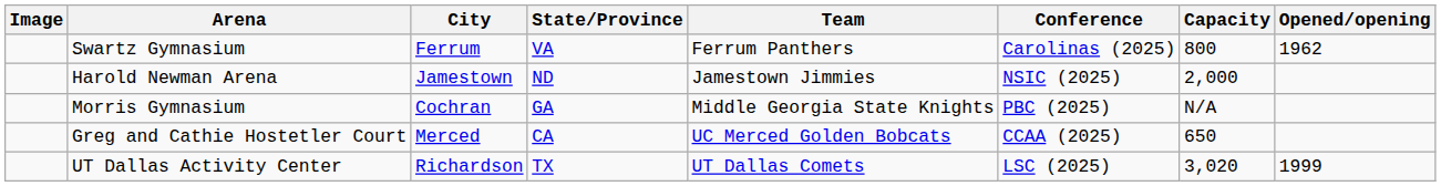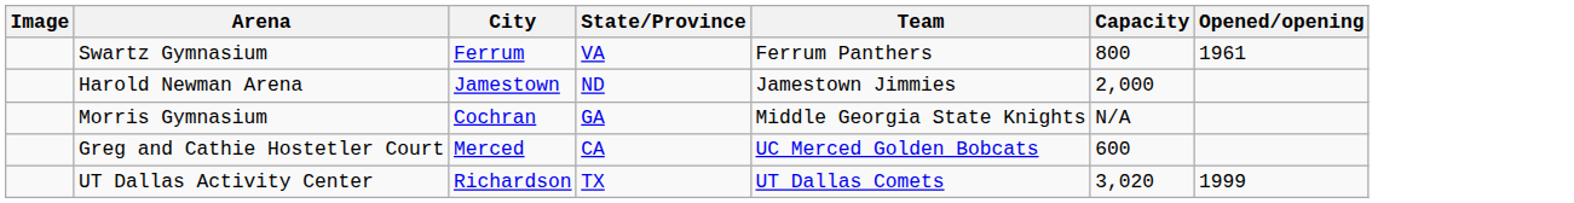- column: Conference | Carolinas (2025) | NSIC (2025) | PBC (2025) | CCAA (2025) | LSC (2025)
Swartz Gymnasium | Opened/opening: 1962 -> 1961
Greg and Cathie Hostetler Court | Capacity: 650 -> 600
